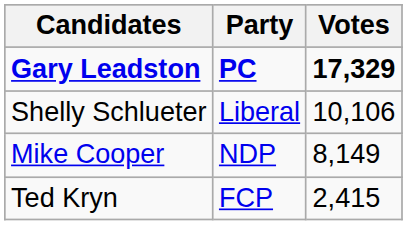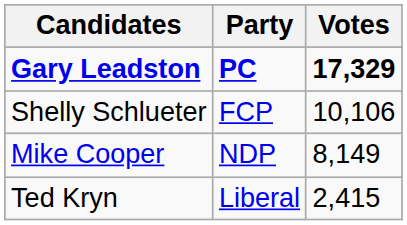Shelly Schlueter | Party: Liberal -> FCP
Ted Kryn | Party: FCP -> Liberal
